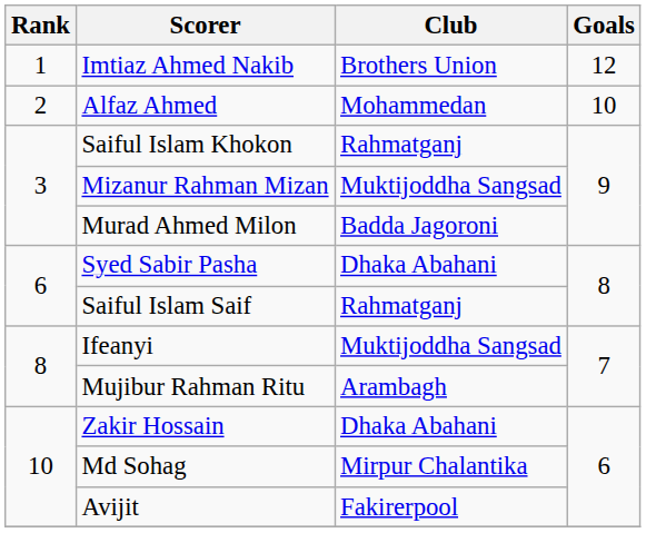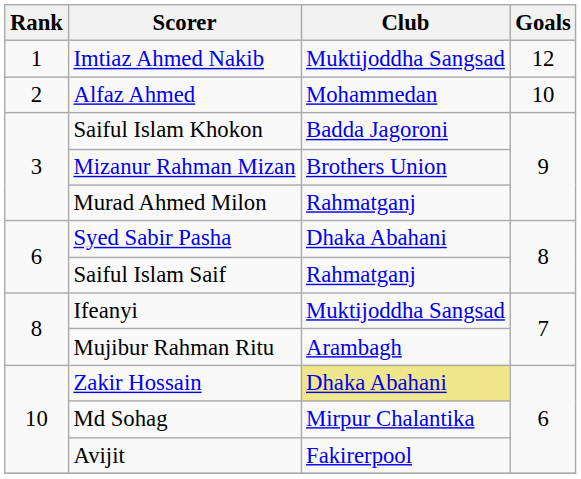Imtiaz Ahmed Nakib | Club: Brothers Union -> Muktijoddha Sangsad
Saiful Islam Khokon | Club: Rahmatganj -> Badda Jagoroni
Mizanur Rahman Mizan | Club: Muktijoddha Sangsad -> Brothers Union
Murad Ahmed Milon | Club: Badda Jagoroni -> Rahmatganj
Zakir Hossain | Club: no background -> khaki background
